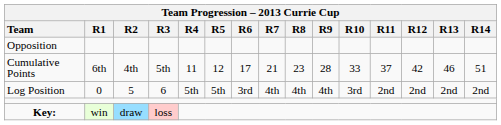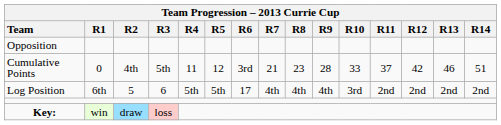Cumulative Points | Team Progression – 2013 Currie Cup / R1: 6th -> 0
Cumulative Points | Team Progression – 2013 Currie Cup / R6: 17 -> 3rd
Log Position | Team Progression – 2013 Currie Cup / R1: 0 -> 6th
Log Position | Team Progression – 2013 Currie Cup / R6: 3rd -> 17
